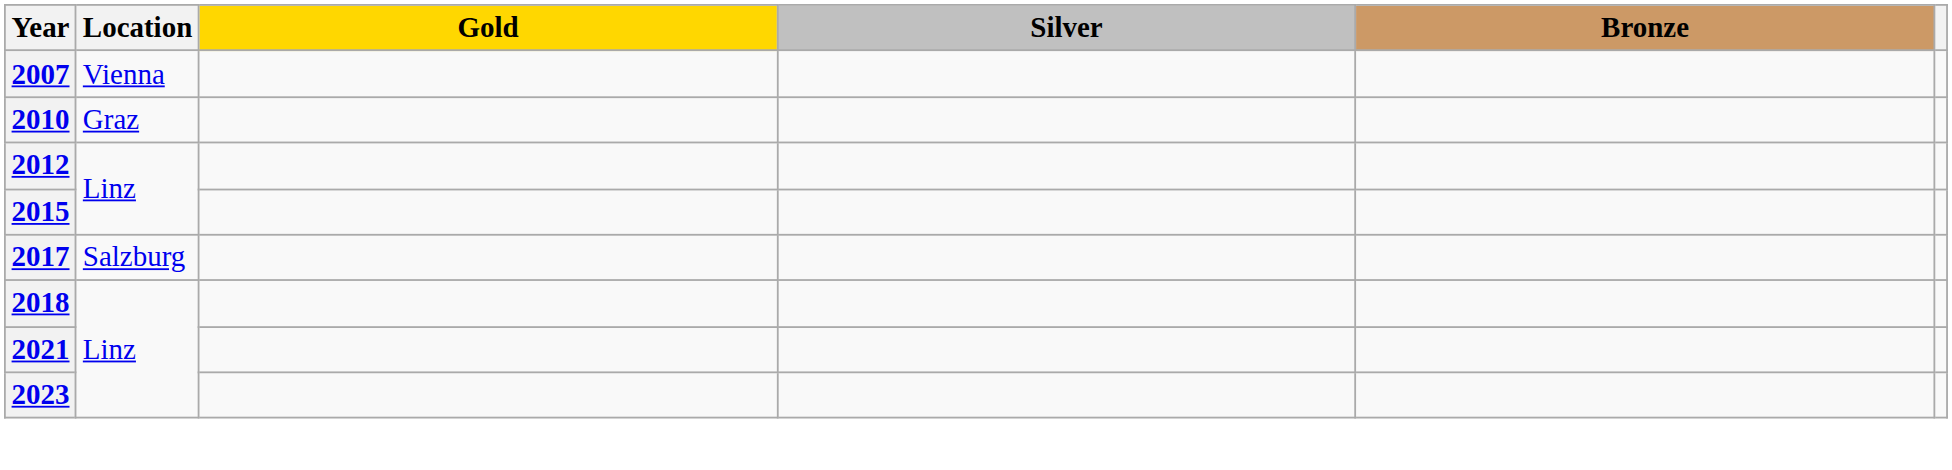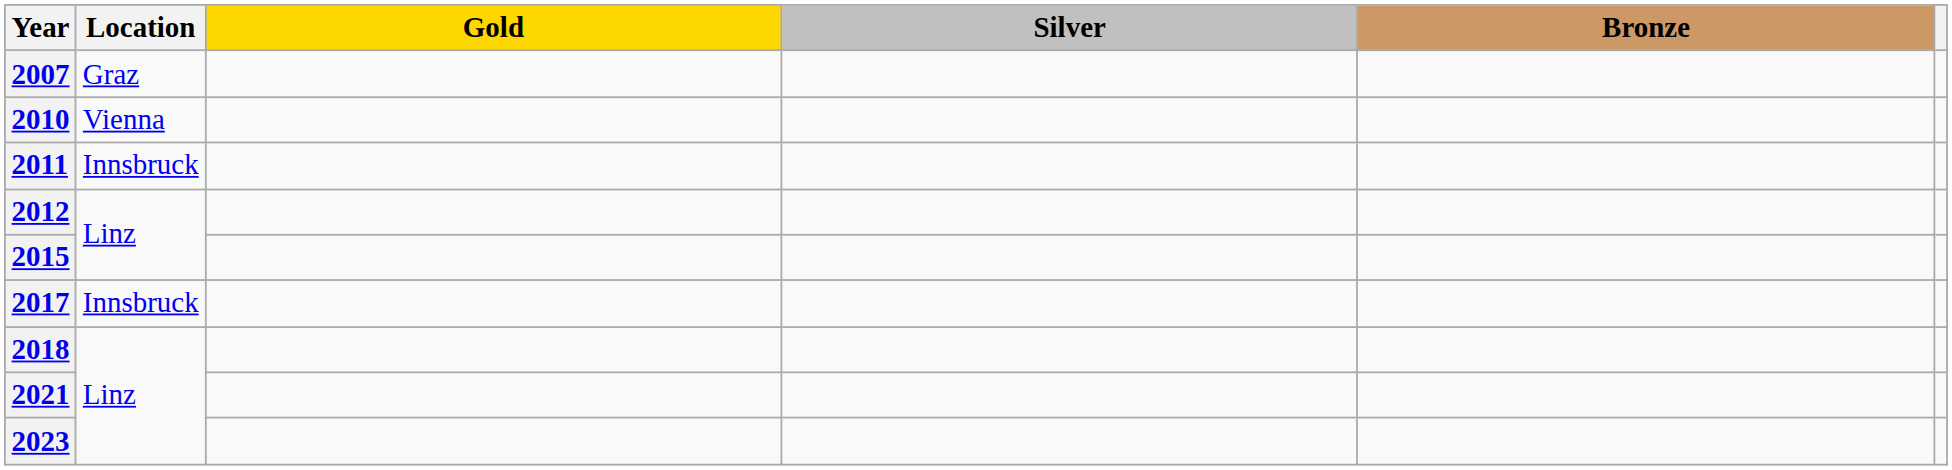2007 | Location: Vienna -> Graz
2010 | Location: Graz -> Vienna
+ row: 2011 | Innsbruck
2017 | Location: Salzburg -> Innsbruck
